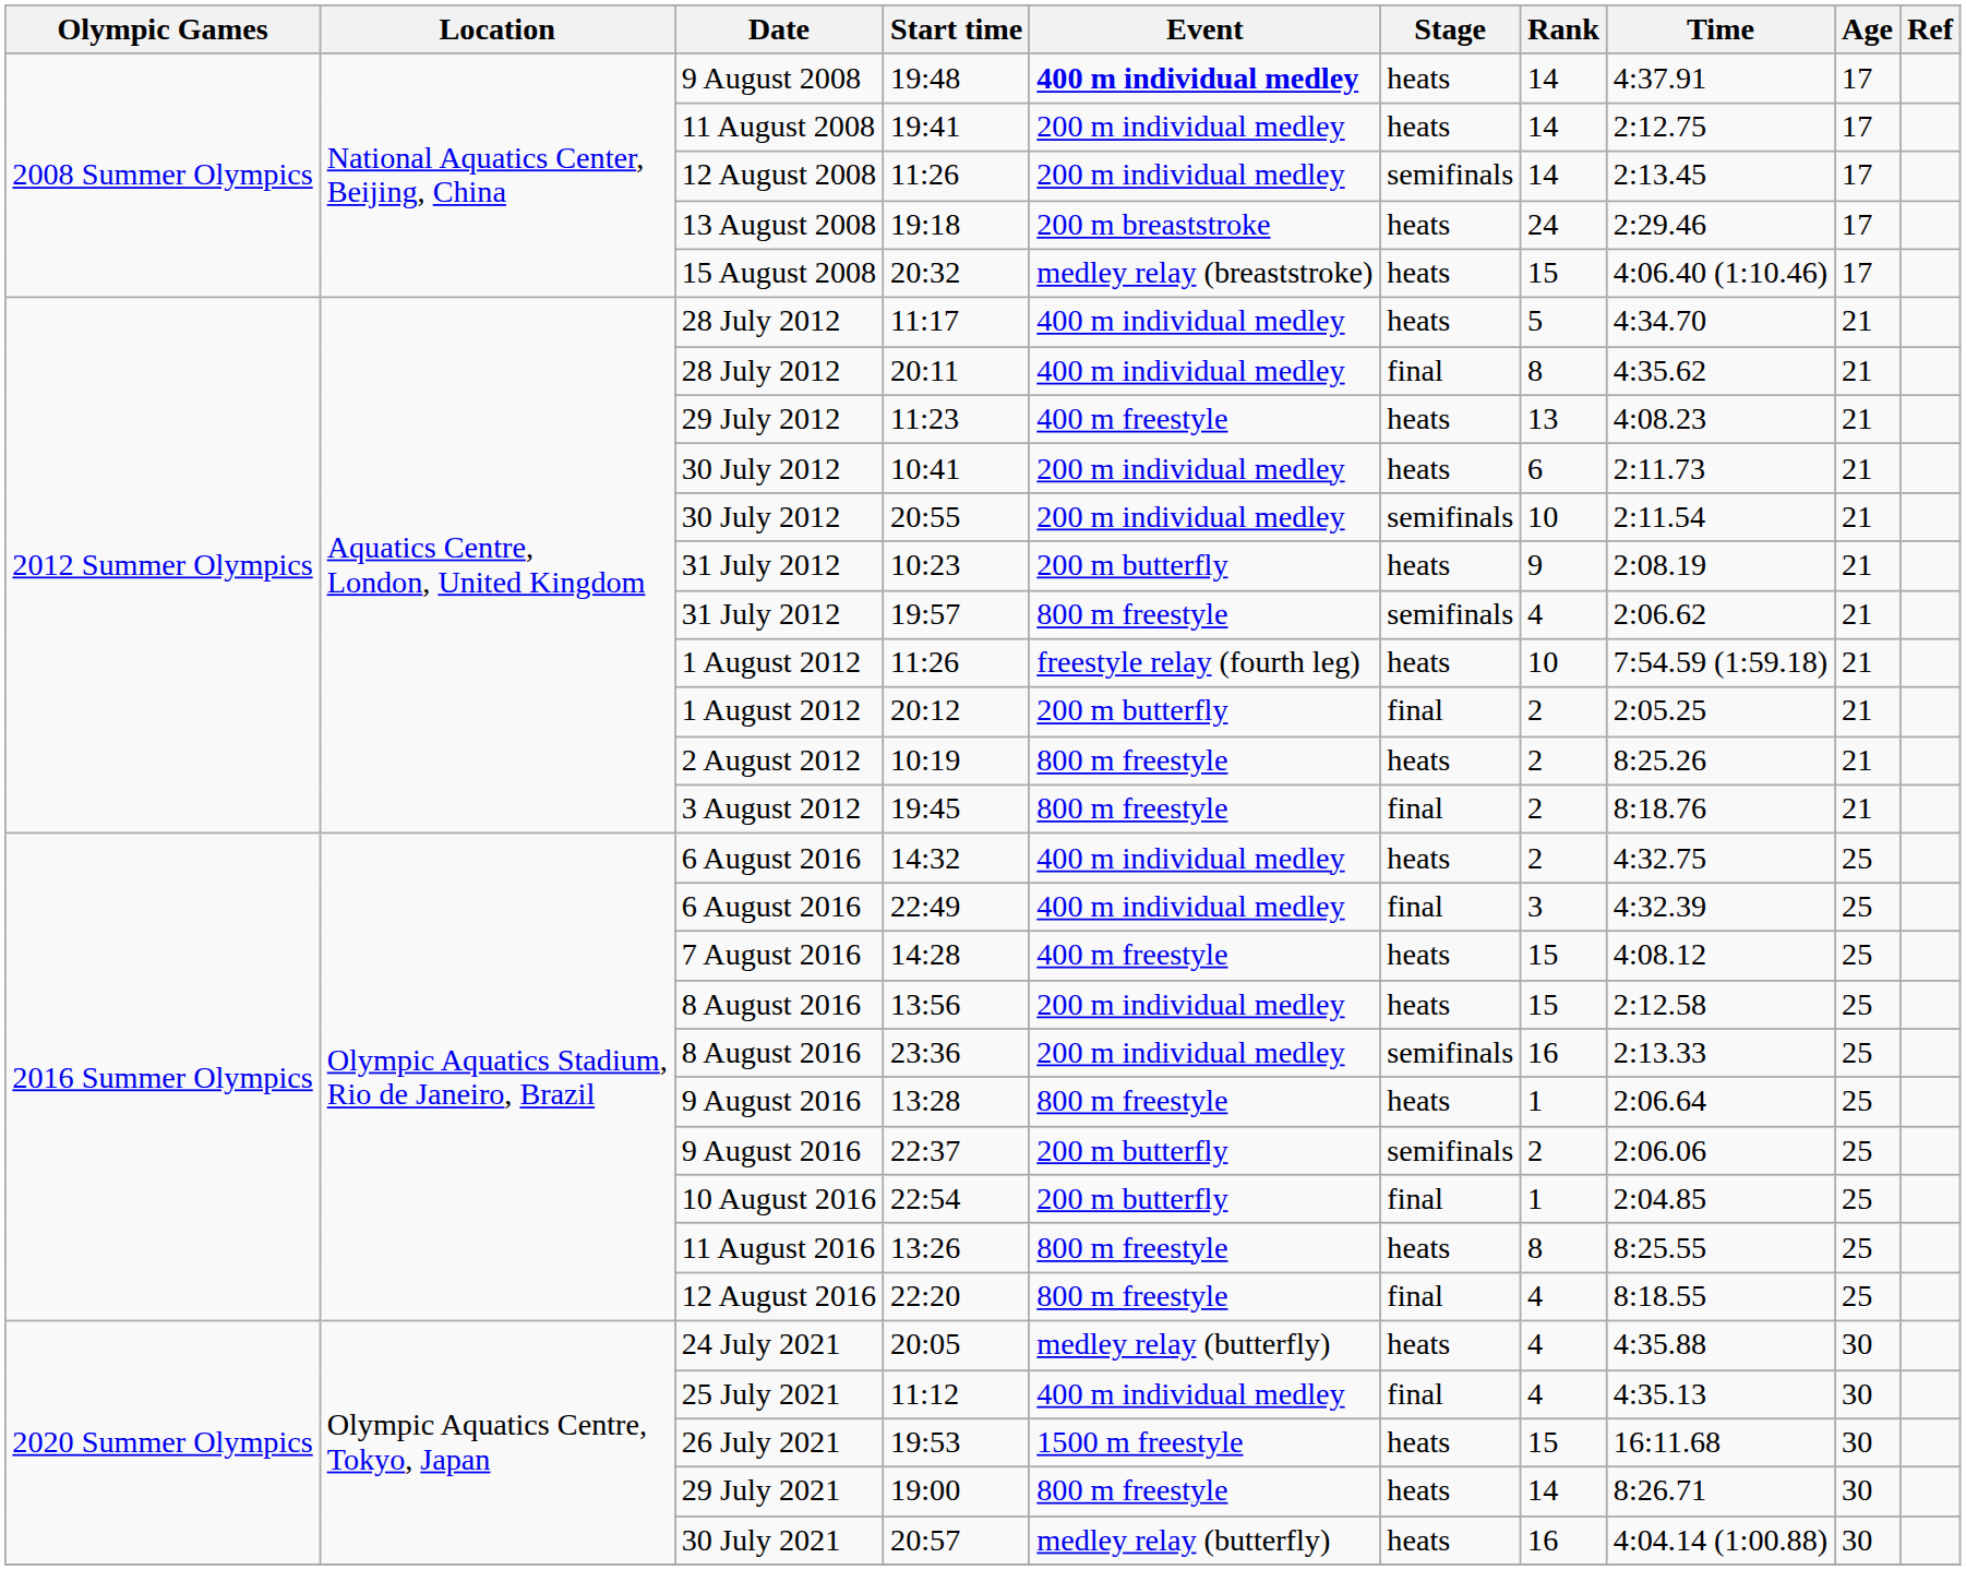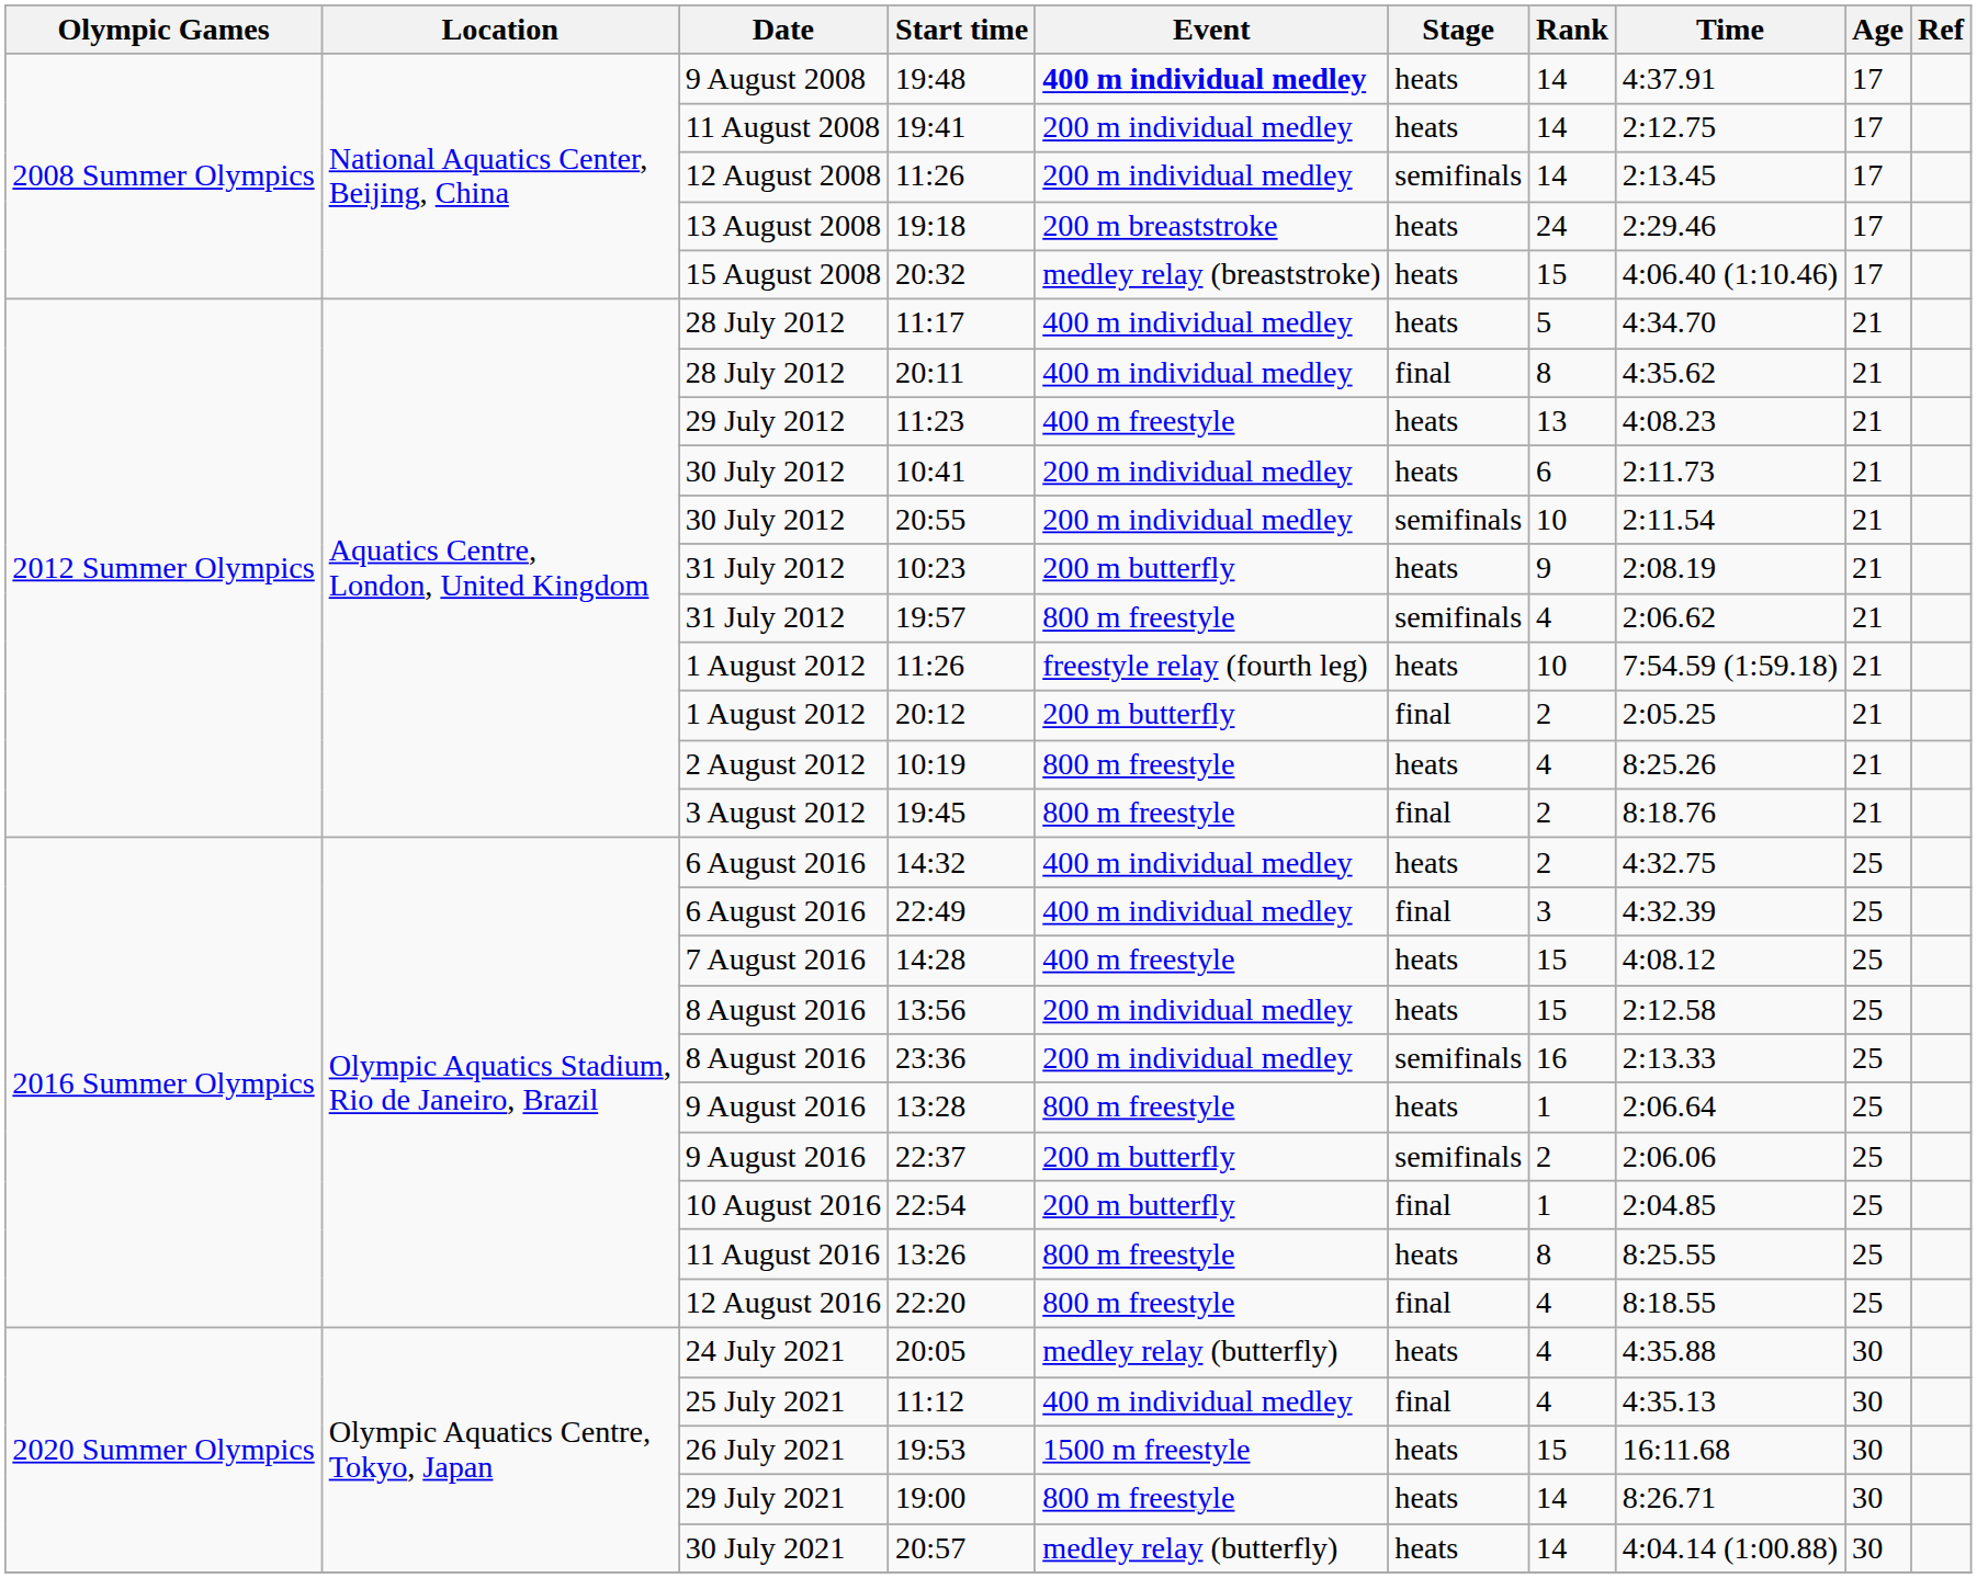10:19 | Rank: 2 -> 4
20:57 | Rank: 16 -> 14
